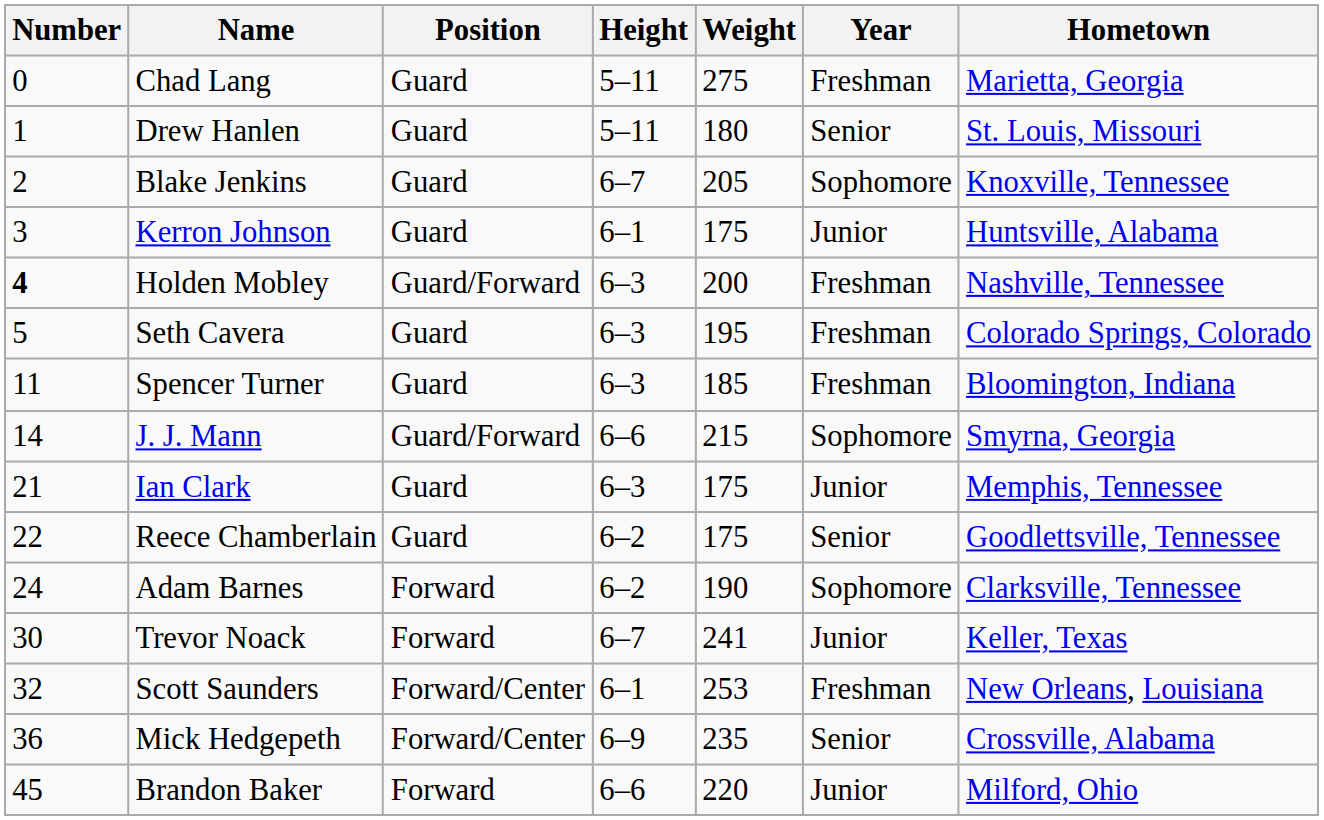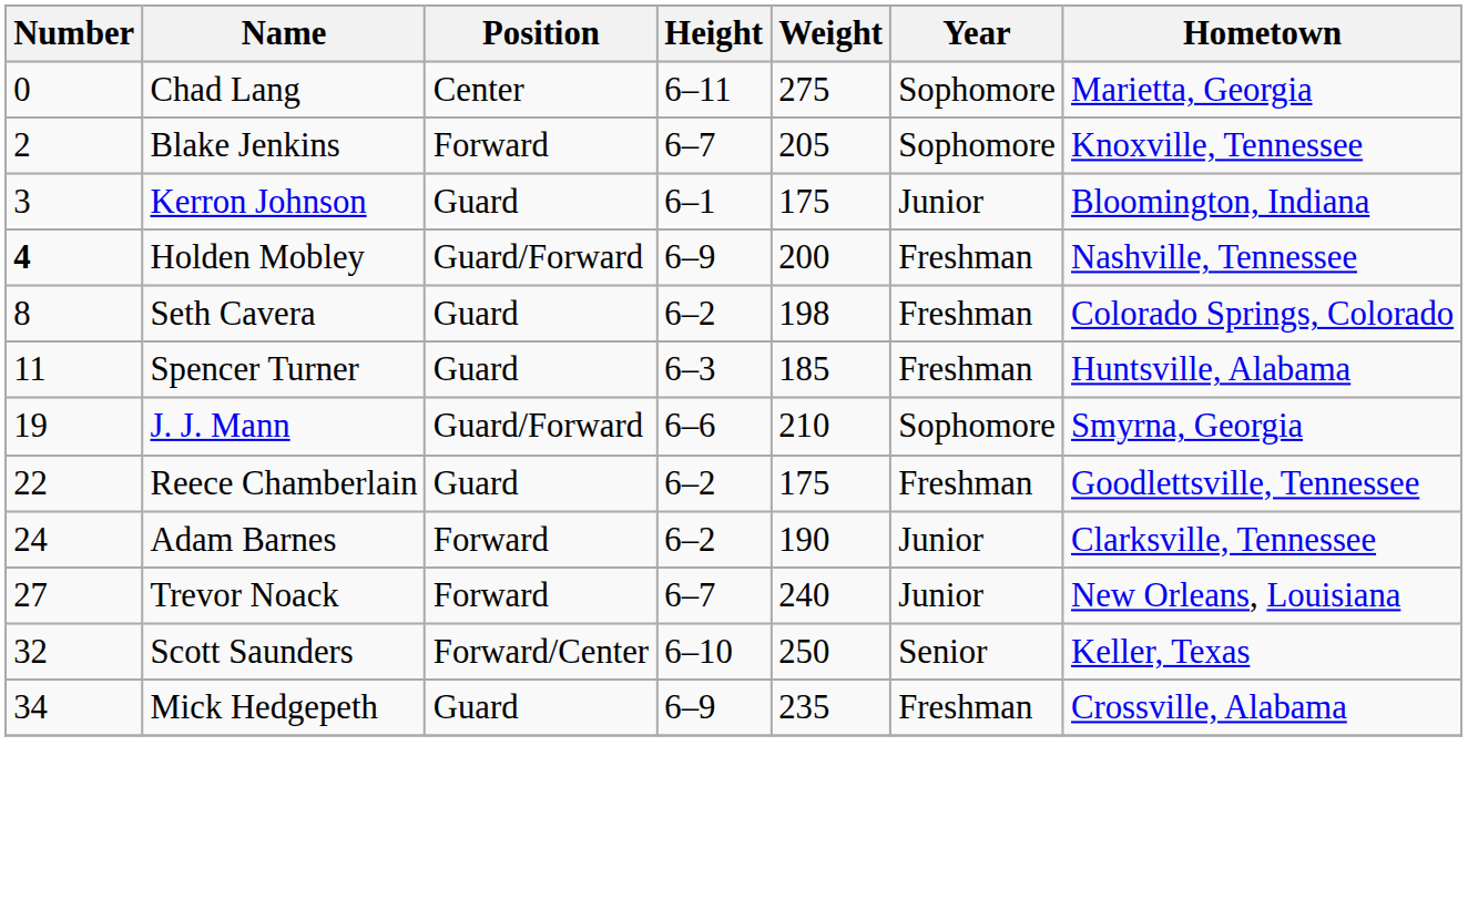Chad Lang | Position: Guard -> Center
Chad Lang | Height: 5–11 -> 6–11
Chad Lang | Year: Freshman -> Sophomore
- row: 1 | Drew Hanlen | Guard | 5–11 | 180 | Senior | St. Louis, Missouri
Blake Jenkins | Position: Guard -> Forward
Kerron Johnson | Hometown: Huntsville, Alabama -> Bloomington, Indiana
Holden Mobley | Height: 6–3 -> 6–9
Seth Cavera | Number: 5 -> 8
Seth Cavera | Height: 6–3 -> 6–2
Seth Cavera | Weight: 195 -> 198
Spencer Turner | Hometown: Bloomington, Indiana -> Huntsville, Alabama
J. J. Mann | Number: 14 -> 19
J. J. Mann | Weight: 215 -> 210
- row: 21 | Ian Clark | Guard | 6–3 | 175 | Junior | Memphis, Tennessee
Reece Chamberlain | Year: Senior -> Freshman
Adam Barnes | Year: Sophomore -> Junior
Trevor Noack | Number: 30 -> 27
Trevor Noack | Weight: 241 -> 240
Trevor Noack | Hometown: Keller, Texas -> New Orleans, Louisiana
Scott Saunders | Height: 6–1 -> 6–10
Scott Saunders | Weight: 253 -> 250
Scott Saunders | Year: Freshman -> Senior
Scott Saunders | Hometown: New Orleans, Louisiana -> Keller, Texas
Mick Hedgepeth | Number: 36 -> 34
Mick Hedgepeth | Position: Forward/Center -> Guard
Mick Hedgepeth | Year: Senior -> Freshman
- row: 45 | Brandon Baker | Forward | 6–6 | 220 | Junior | Milford, Ohio
